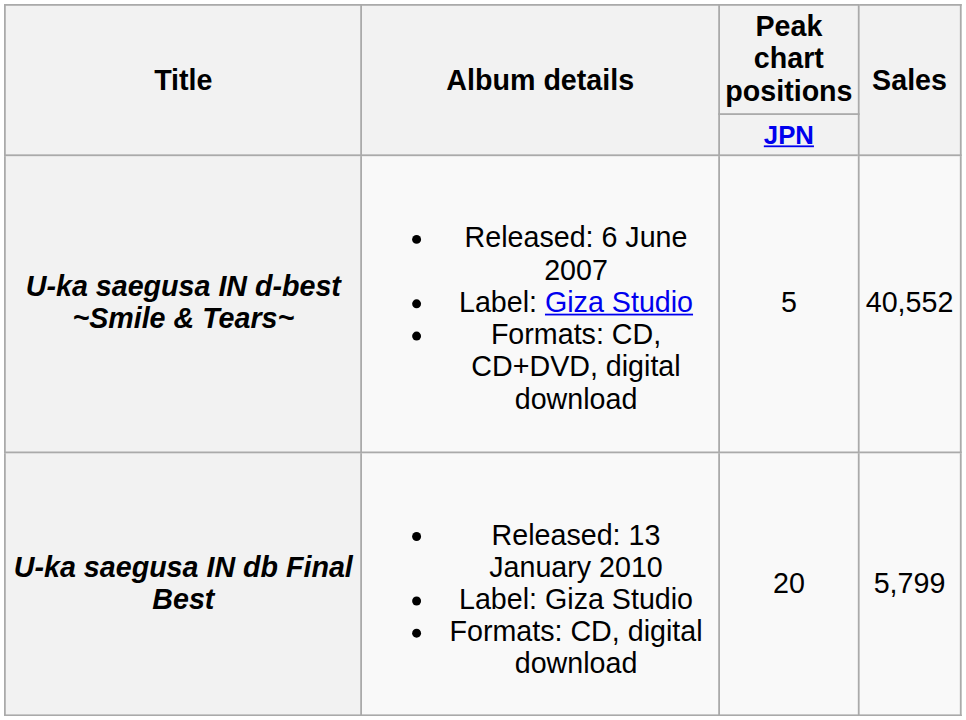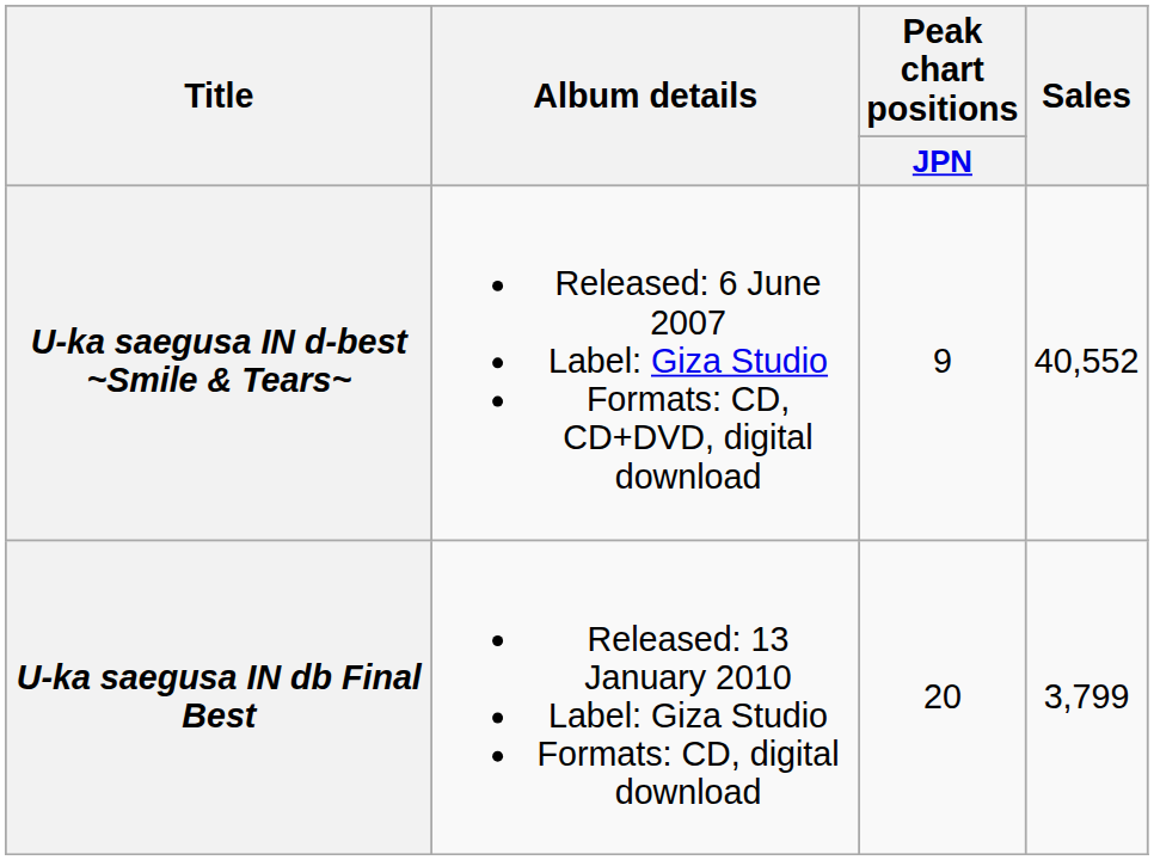U-ka saegusa IN d-best ~Smile & Tears~ | Peak chart positions / JPN: 5 -> 9
U-ka saegusa IN db Final Best | Sales: 5,799 -> 3,799
